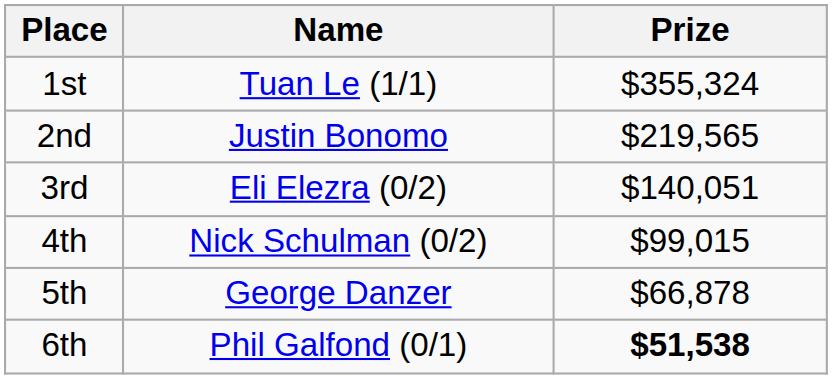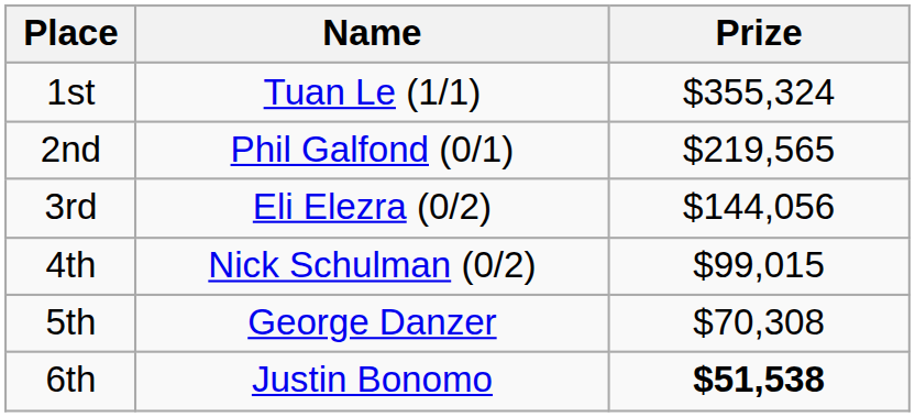2nd | Name: Justin Bonomo -> Phil Galfond (0/1)
3rd | Prize: $140,051 -> $144,056
5th | Prize: $66,878 -> $70,308
6th | Name: Phil Galfond (0/1) -> Justin Bonomo
